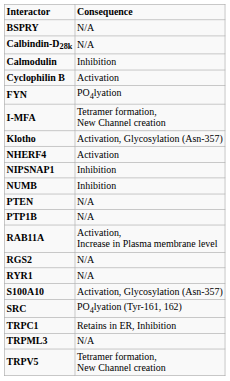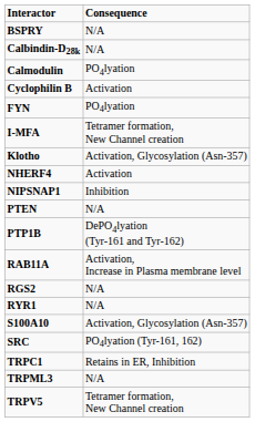Calmodulin | Consequence: Inhibition -> PO4lyation
- row: NUMB | Inhibition
PTP1B | Consequence: N/A -> DePO4lyation (Tyr-161 and Tyr-162)
